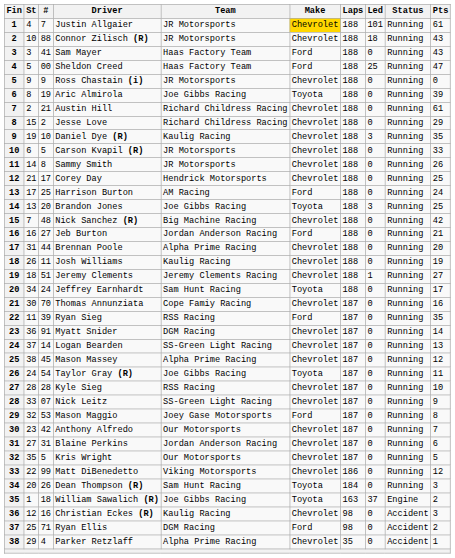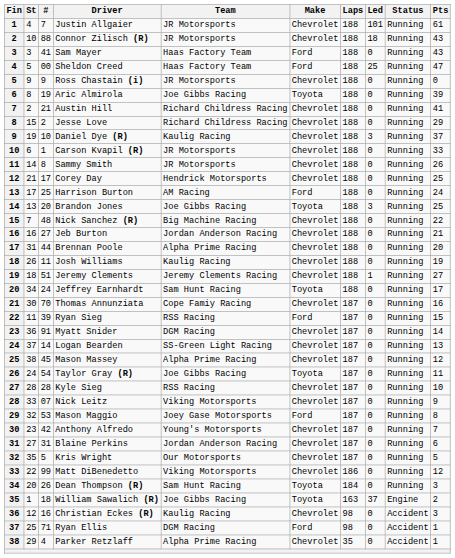Justin Allgaier | Make: gold background -> no background
Austin Hill | Pts: 61 -> 41
Daniel Dye (R) | Pts: 35 -> 37
Carson Kvapil (R) | #: 5 -> 1
Nick Sanchez (R) | Pts: 42 -> 22
Jeb Burton | Make: Ford -> Chevrolet
Ryan Sieg | Pts: 35 -> 15
Nick Leitz | Team: SS-Green Light Racing -> Viking Motorsports
Anthony Alfredo | Team: Our Motorsports -> Young's Motorsports
Ryan Ellis | Pts: 2 -> 1
